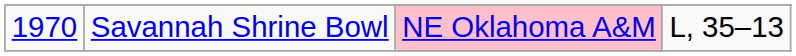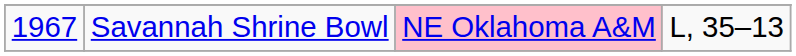Savannah Shrine Bowl | column 1: 1970 -> 1967
